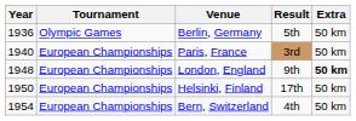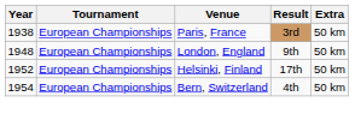- row: 1936 | Olympic Games | Berlin, Germany | 5th | 50 km
Paris, France | Year: 1940 -> 1938
London, England | Extra: bold -> normal
Helsinki, Finland | Year: 1950 -> 1952
